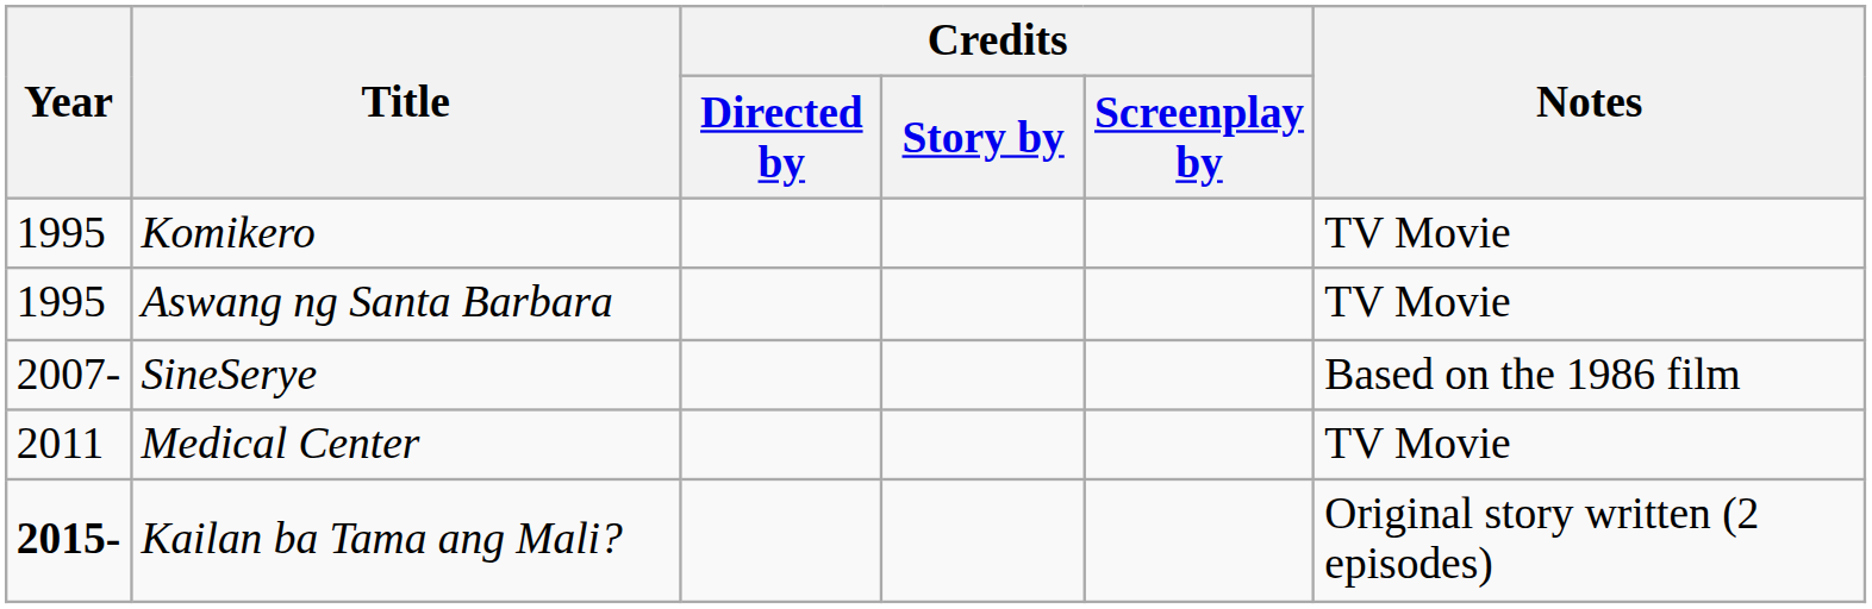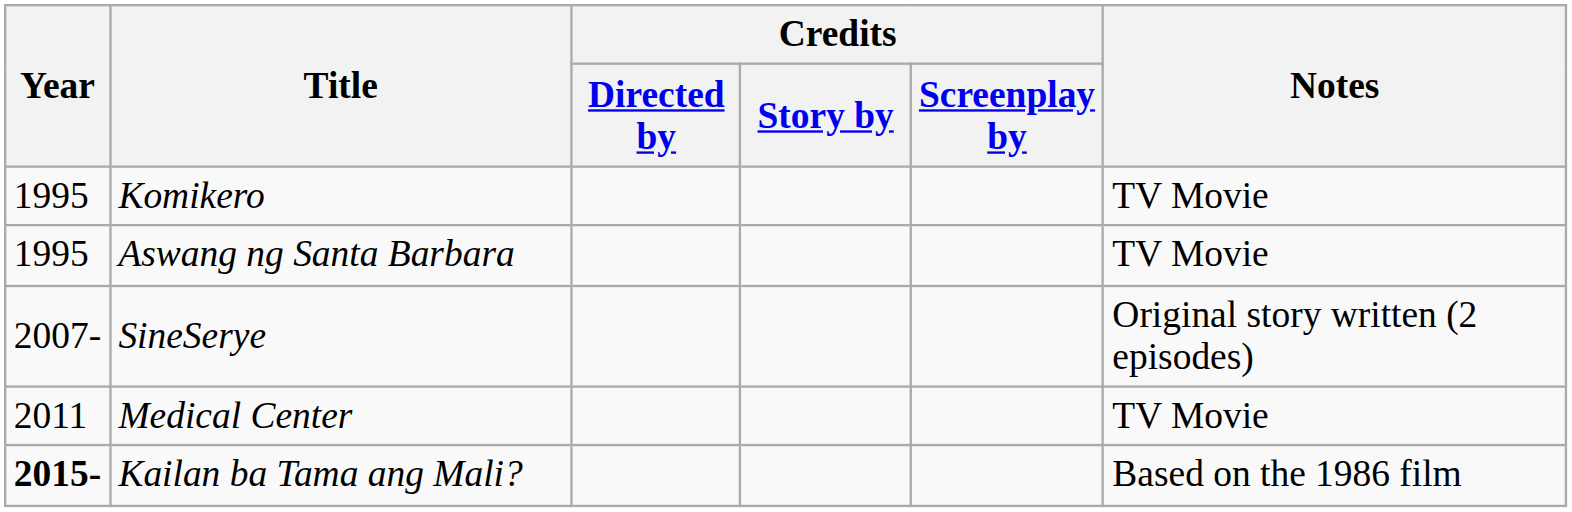SineSerye | Notes: Based on the 1986 film -> Original story written (2 episodes)
Kailan ba Tama ang Mali? | Notes: Original story written (2 episodes) -> Based on the 1986 film
